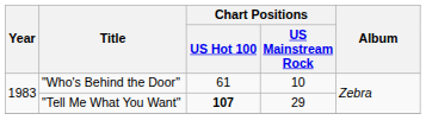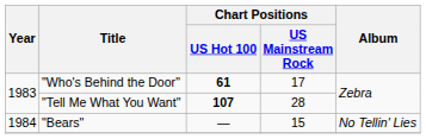"Who's Behind the Door" | Chart Positions / US Hot 100: normal -> bold
"Who's Behind the Door" | Chart Positions / US Mainstream Rock: 10 -> 17
"Tell Me What You Want" | Chart Positions / US Mainstream Rock: 29 -> 28
+ row: 1984 | "Bears" | — | 15 | No Tellin' Lies
